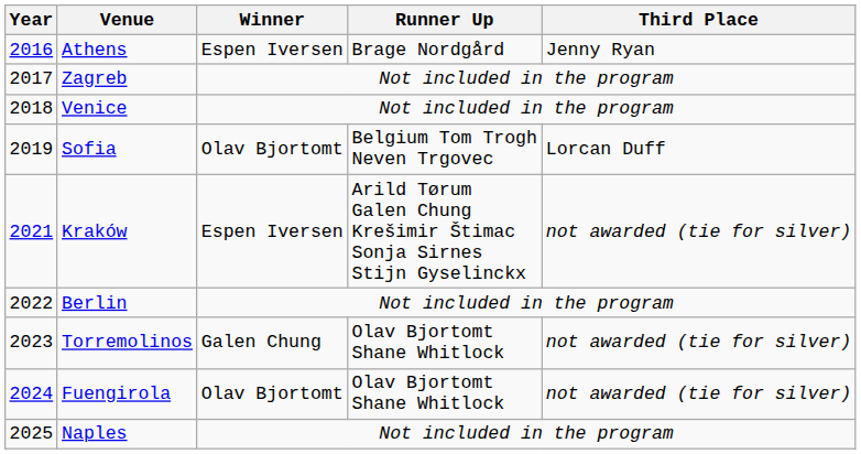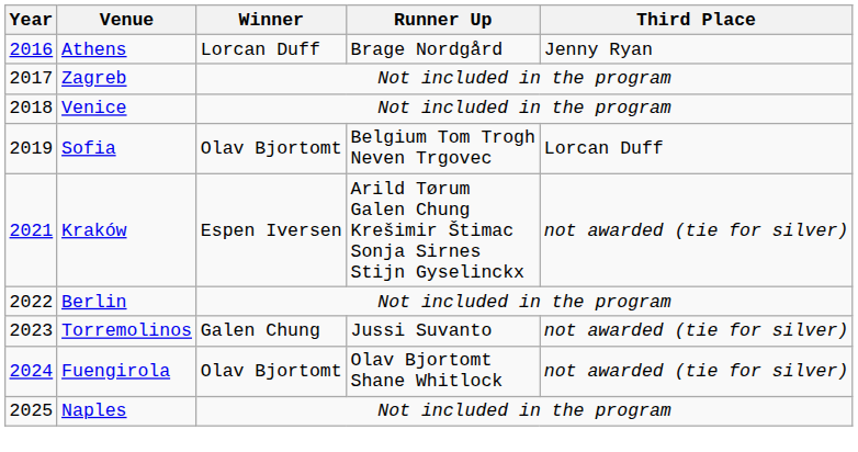Athens | Winner: Espen Iversen -> Lorcan Duff
Torremolinos | Runner Up: Olav Bjortomt Shane Whitlock -> Jussi Suvanto
